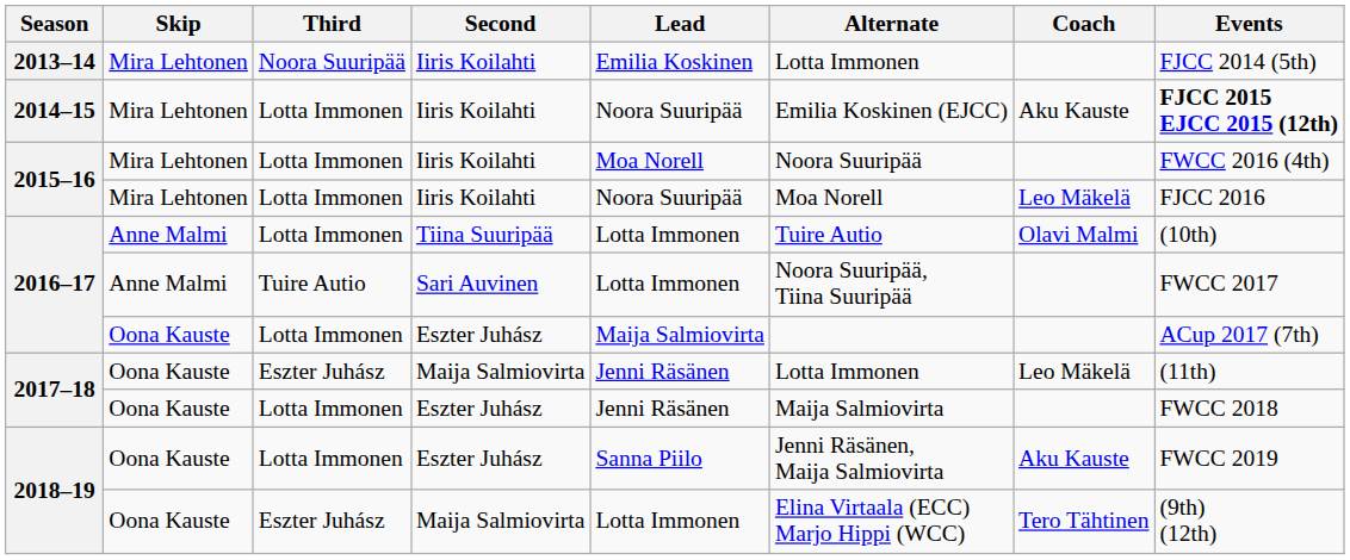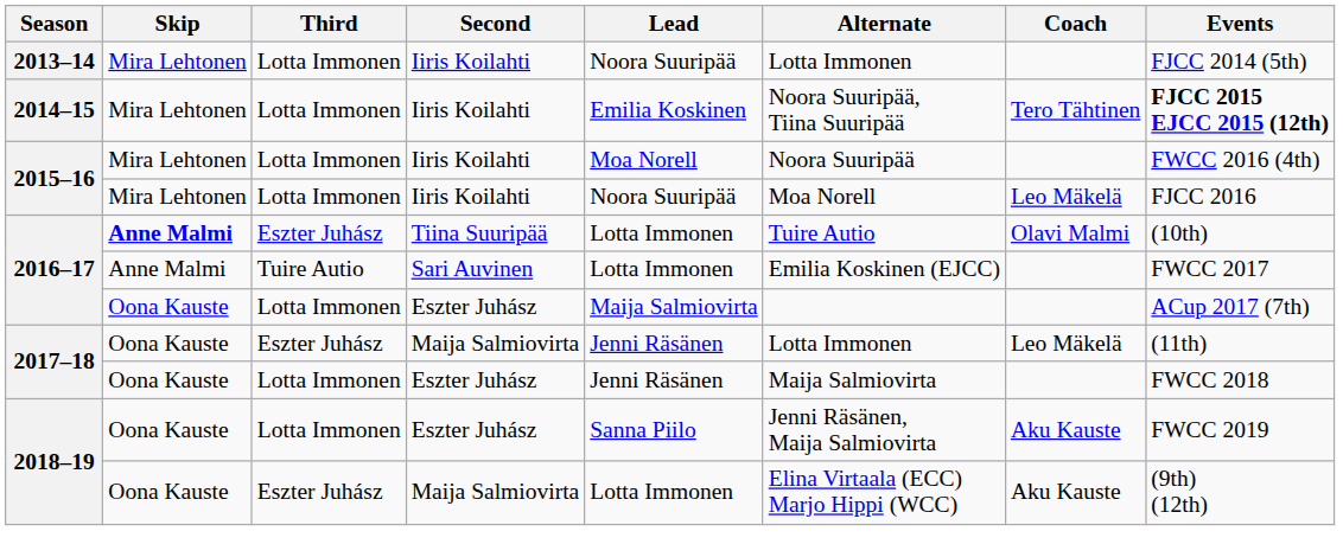2013–14 | Third: Noora Suuripää -> Lotta Immonen
2013–14 | Lead: Emilia Koskinen -> Noora Suuripää
2014–15 | Lead: Noora Suuripää -> Emilia Koskinen
2014–15 | Alternate: Emilia Koskinen (EJCC) -> Noora Suuripää, Tiina Suuripää
2014–15 | Coach: Aku Kauste -> Tero Tähtinen
2016–17 / Tiina Suuripää | Skip: normal -> bold
2016–17 / Tiina Suuripää | Third: Lotta Immonen -> Eszter Juhász
2016–17 / Sari Auvinen | Alternate: Noora Suuripää, Tiina Suuripää -> Emilia Koskinen (EJCC)
2018–19 / Maija Salmiovirta | Coach: Tero Tähtinen -> Aku Kauste
